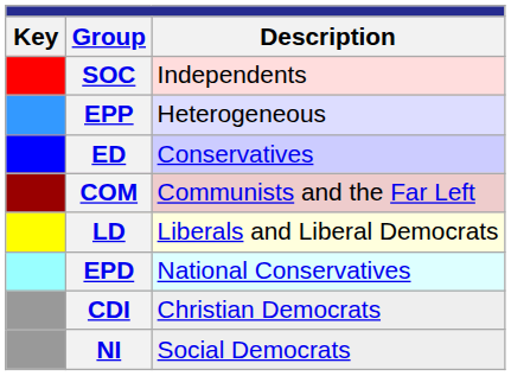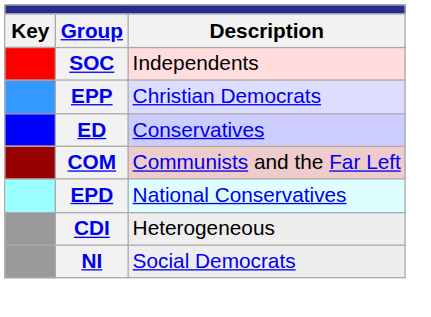EPP | column 3: Heterogeneous -> Christian Democrats
- row: LD | Liberals and Liberal Democrats
CDI | column 3: Christian Democrats -> Heterogeneous
